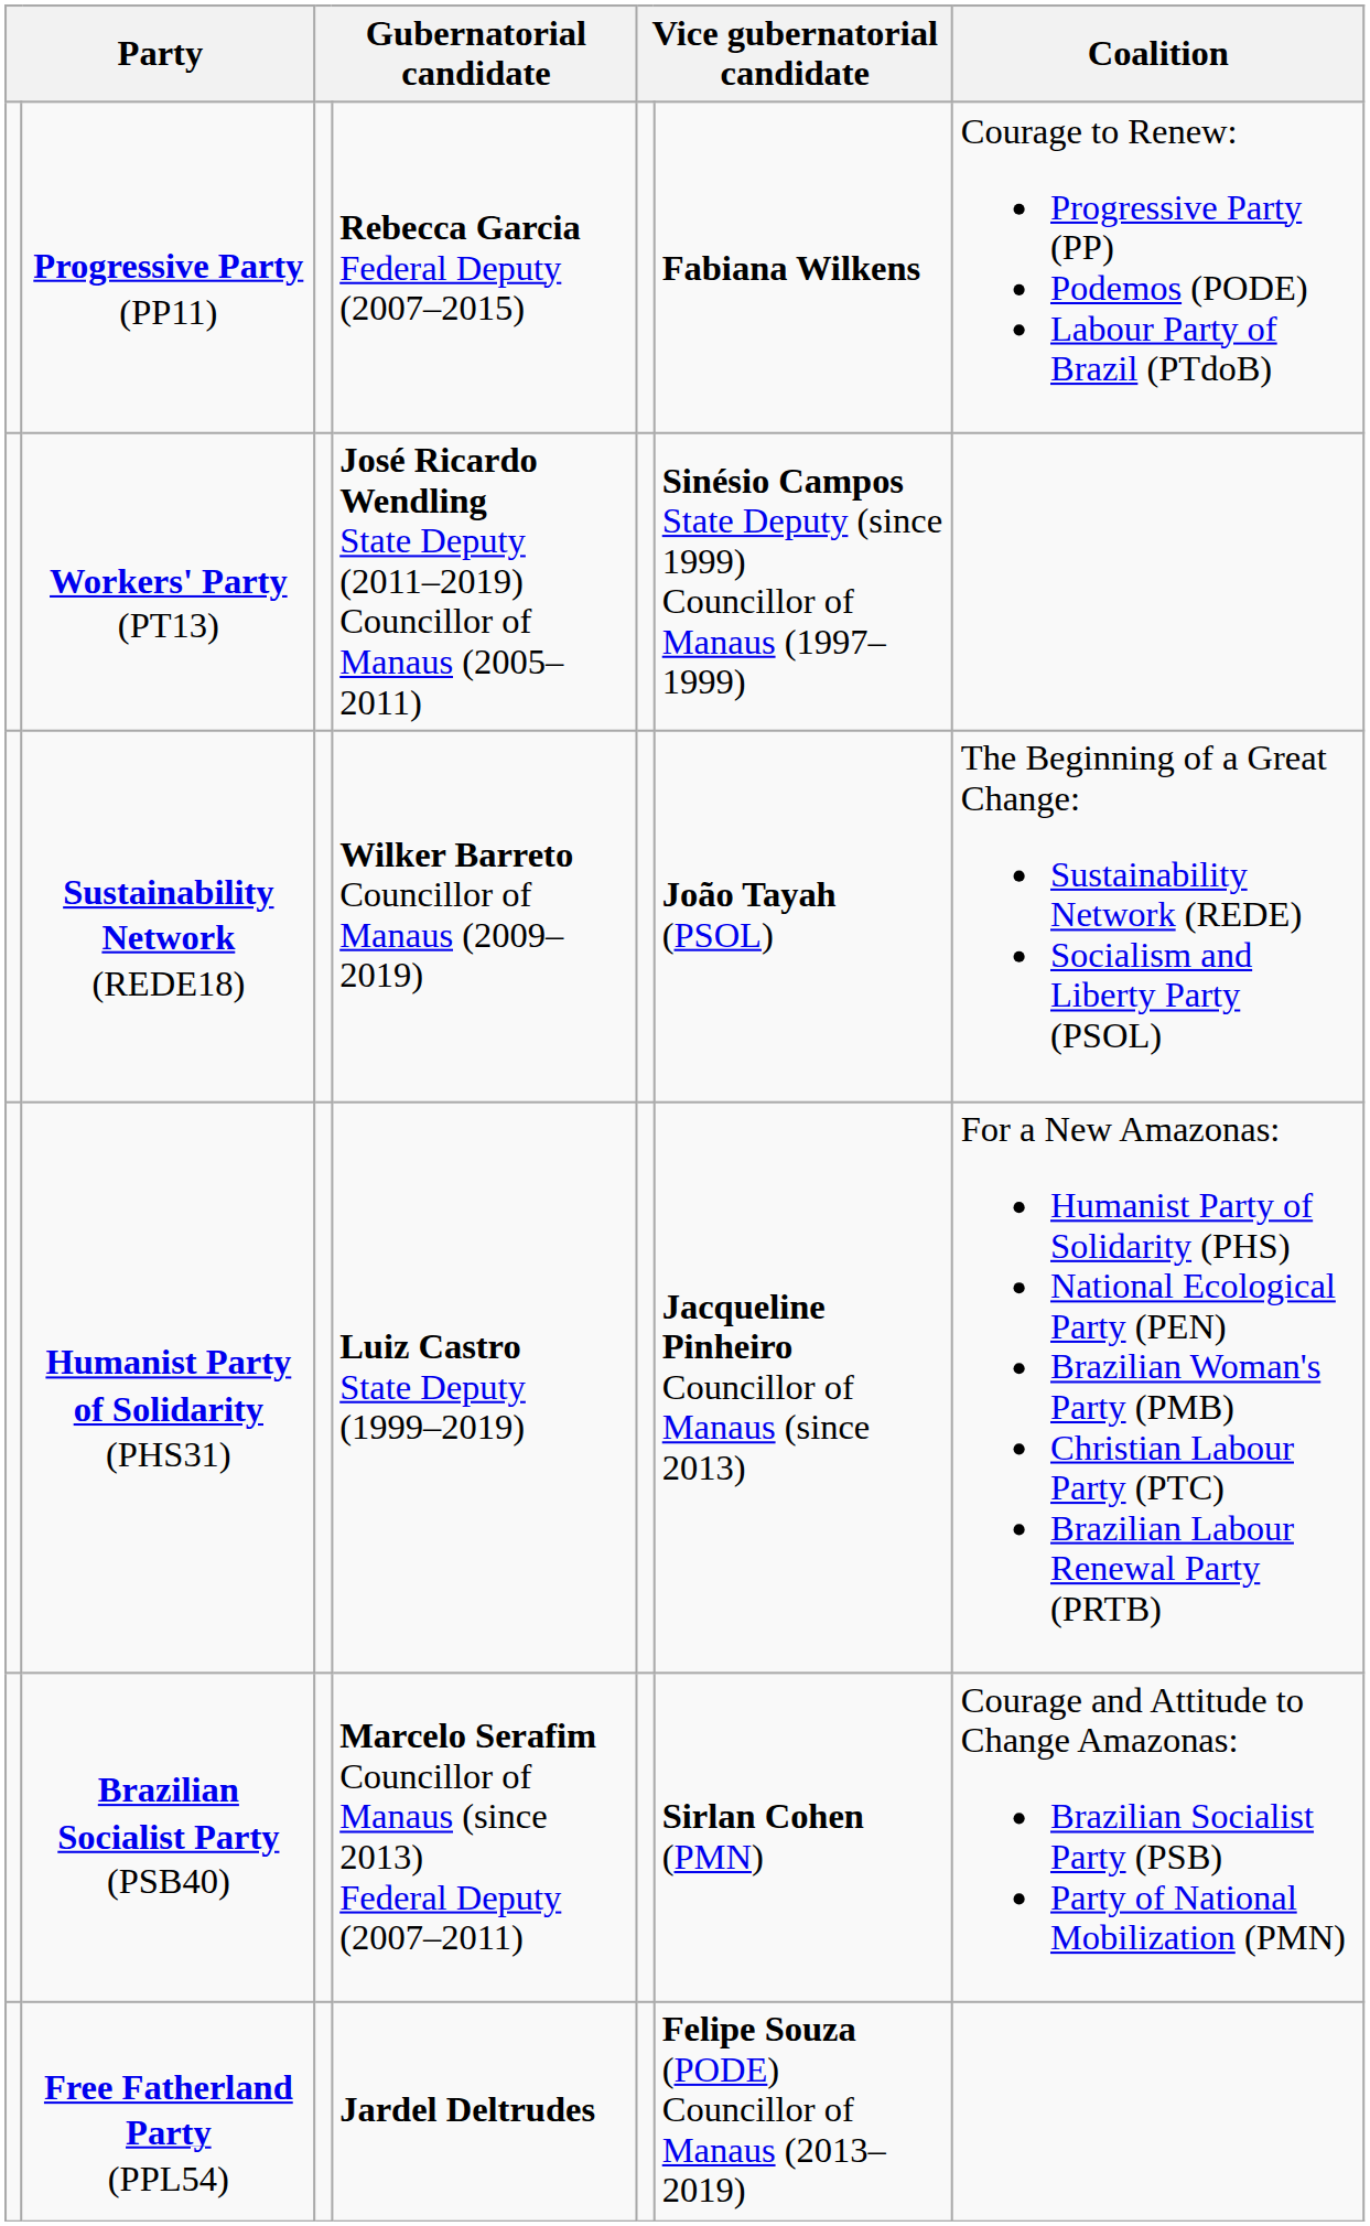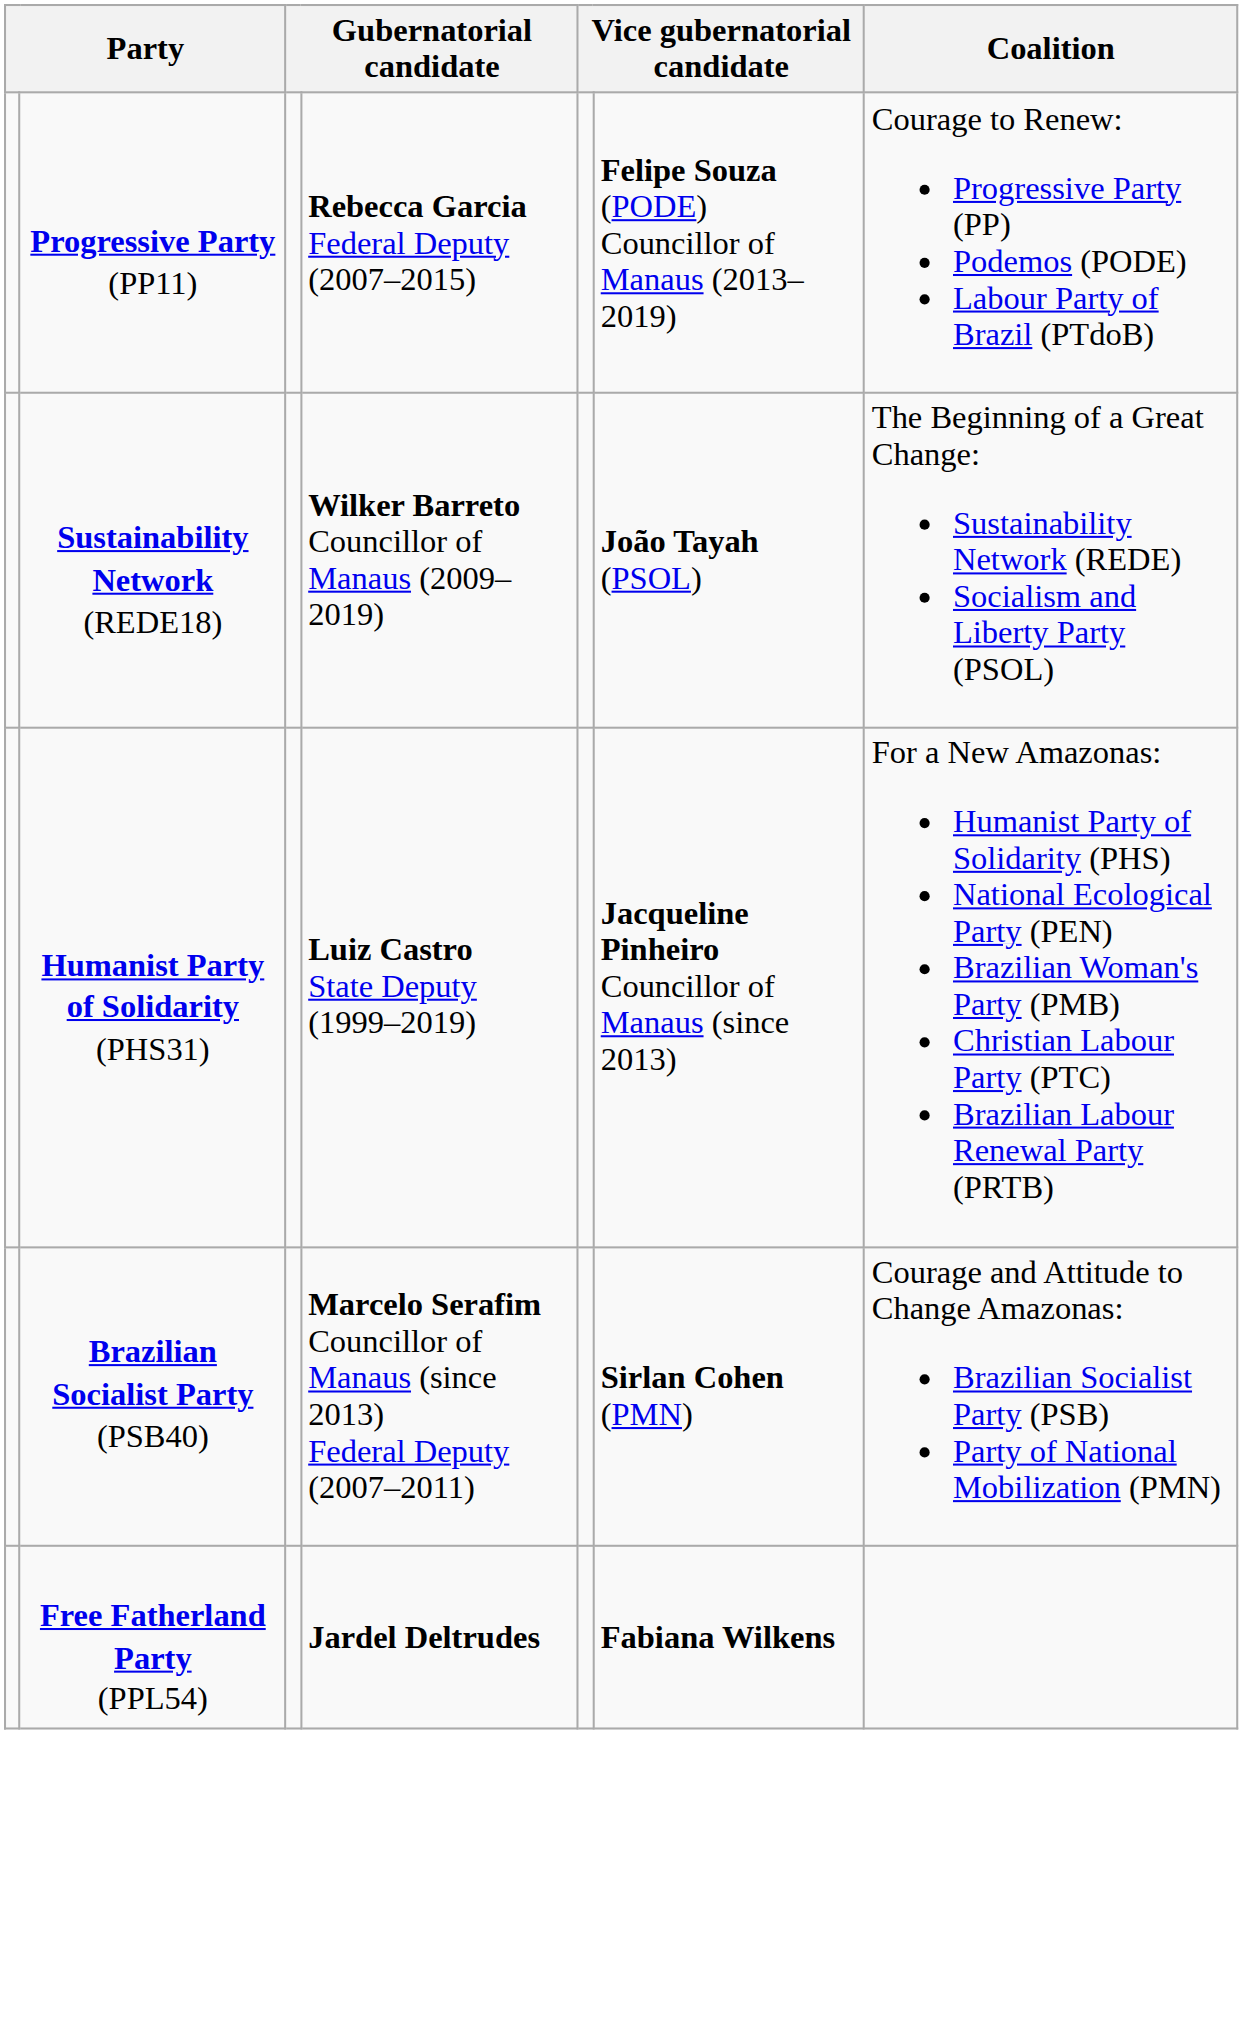Progressive Party (PP11) | column 6: Fabiana Wilkens -> Felipe Souza (PODE) Councillor of Manaus (2013–2019)
- row: Workers' Party (PT13) | José Ricardo Wendling State Deputy (2011–2019) Councillor of Manaus (2005–2011) | Sinésio Campos State Deputy (since 1999) Councillor of Manaus (1997–1999)
Free Fatherland Party (PPL54) | column 6: Felipe Souza (PODE) Councillor of Manaus (2013–2019) -> Fabiana Wilkens
